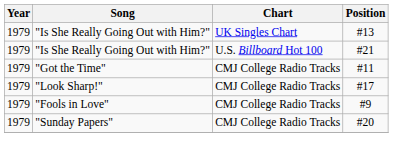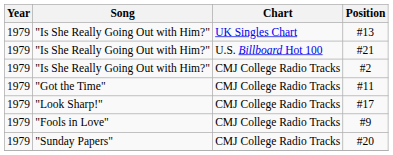+ row: 1979 | "Is She Really Going Out with Him?" | CMJ College Radio Tracks | #2
